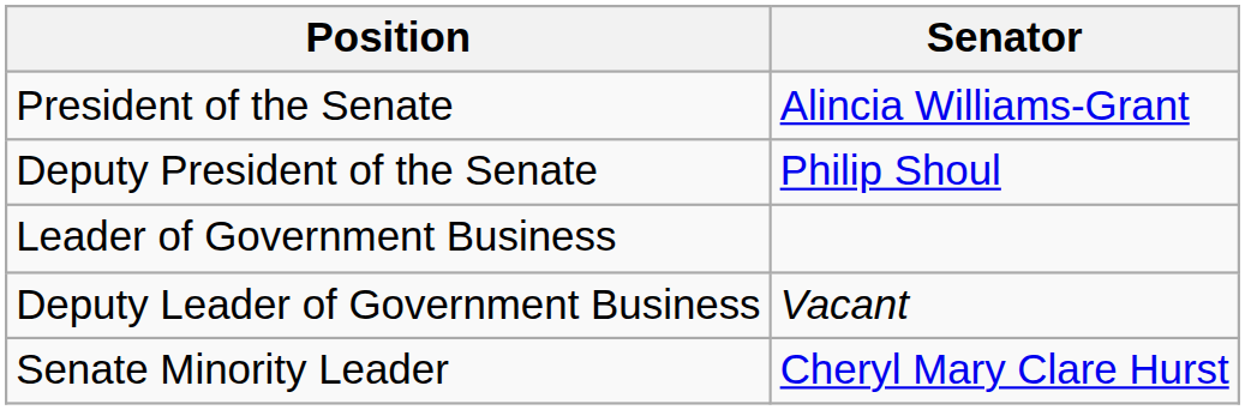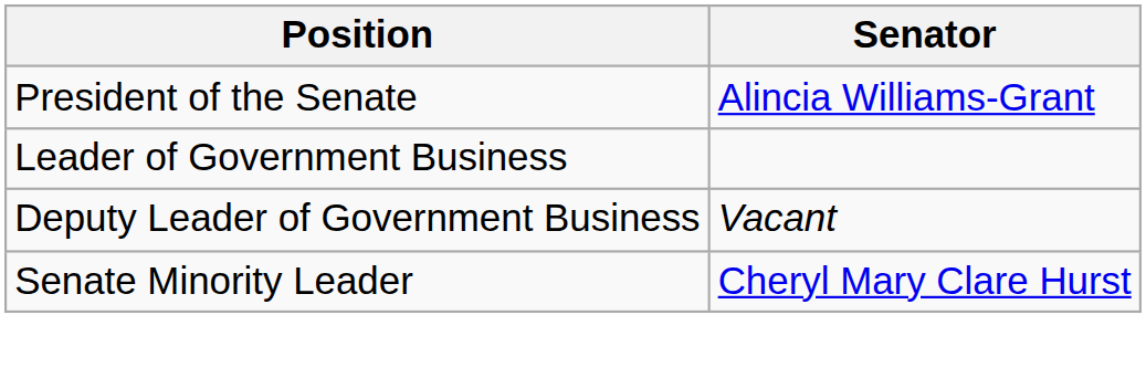- row: Deputy President of the Senate | Philip Shoul
